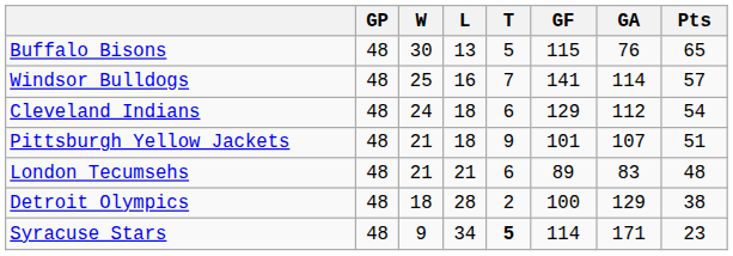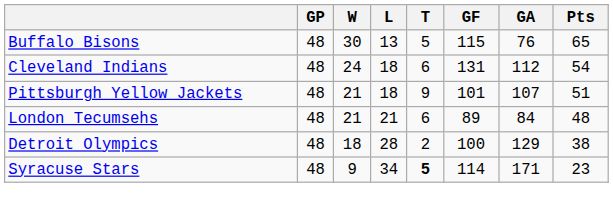- row: Windsor Bulldogs | 48 | 25 | 16 | 7 | 141 | 114 | 57
Cleveland Indians | GF: 129 -> 131
London Tecumsehs | GA: 83 -> 84
